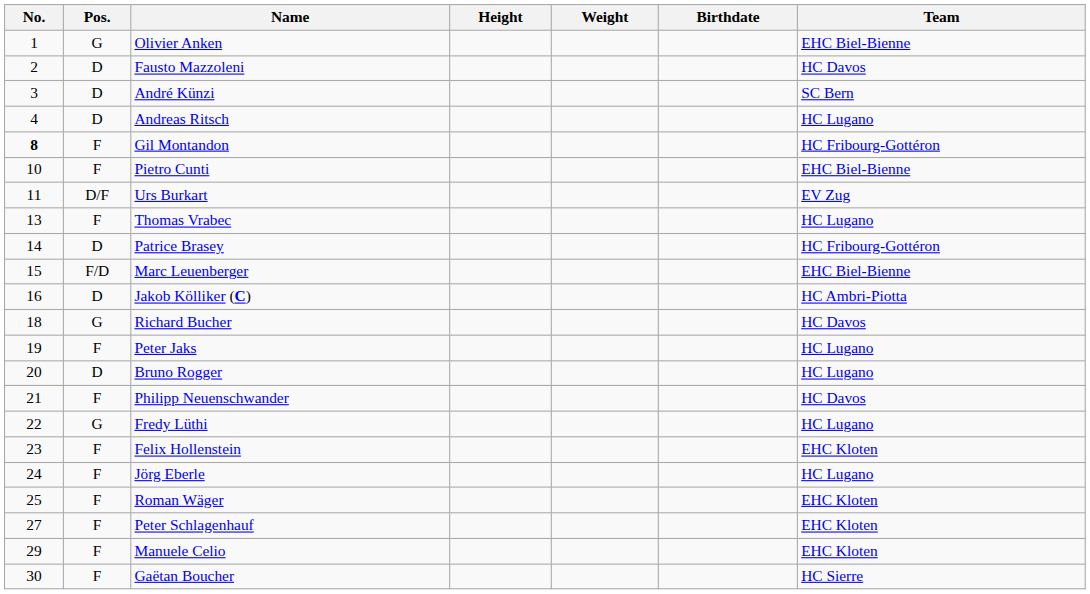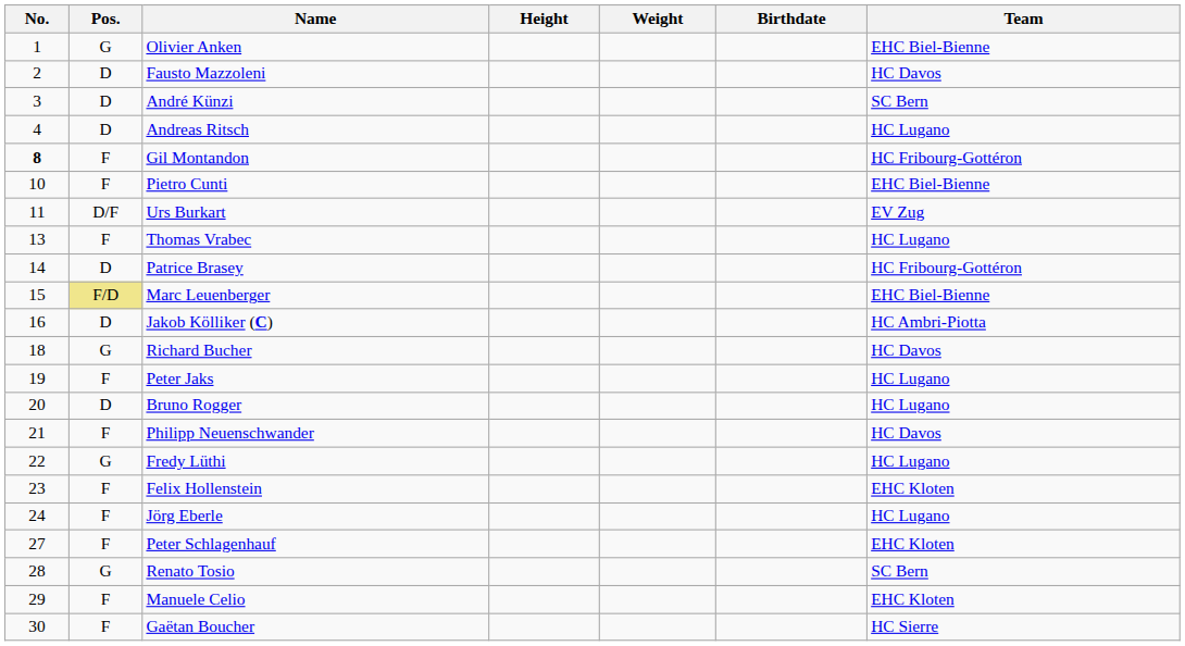Marc Leuenberger | Pos.: no background -> khaki background
- row: 25 | F | Roman Wäger | EHC Kloten
+ row: 28 | G | Renato Tosio | SC Bern
